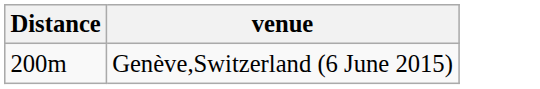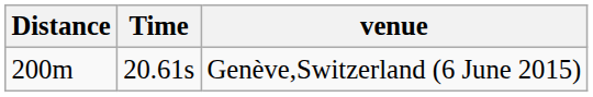+ column: Time | 20.61s
